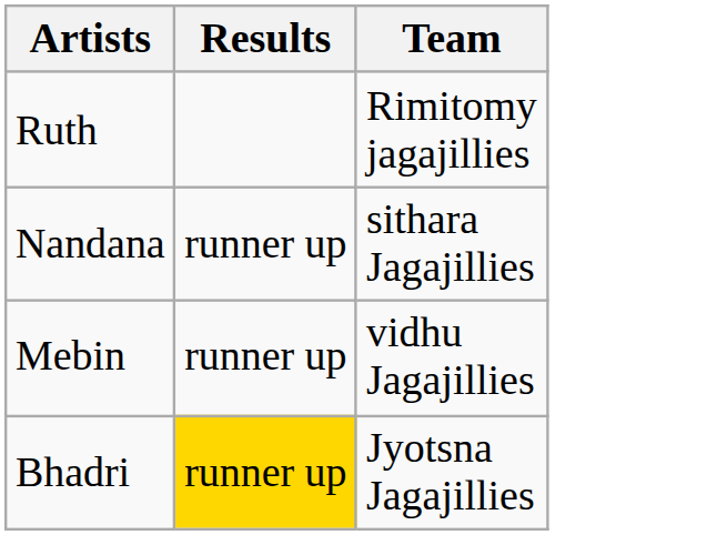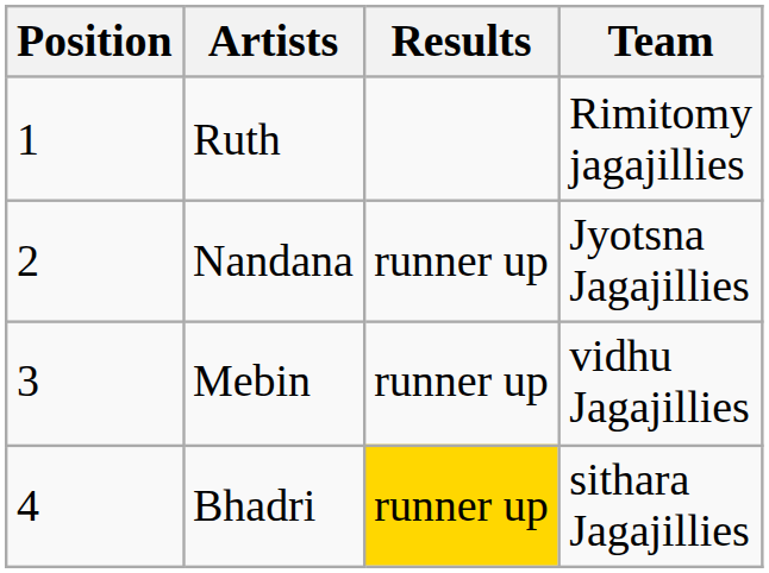+ column: Position | 1 | 2 | 3 | 4
Nandana | Team: sithara Jagajillies -> Jyotsna Jagajillies
Bhadri | Team: Jyotsna Jagajillies -> sithara Jagajillies
